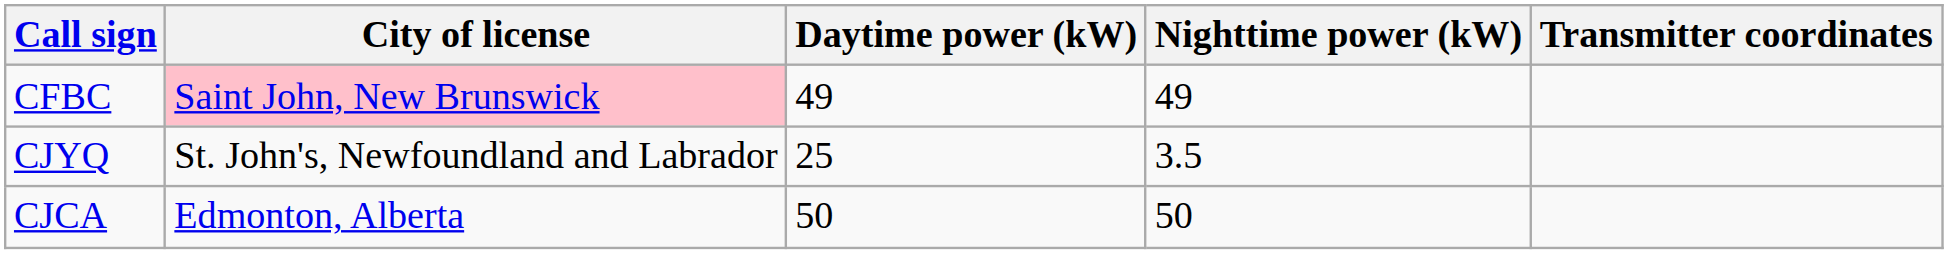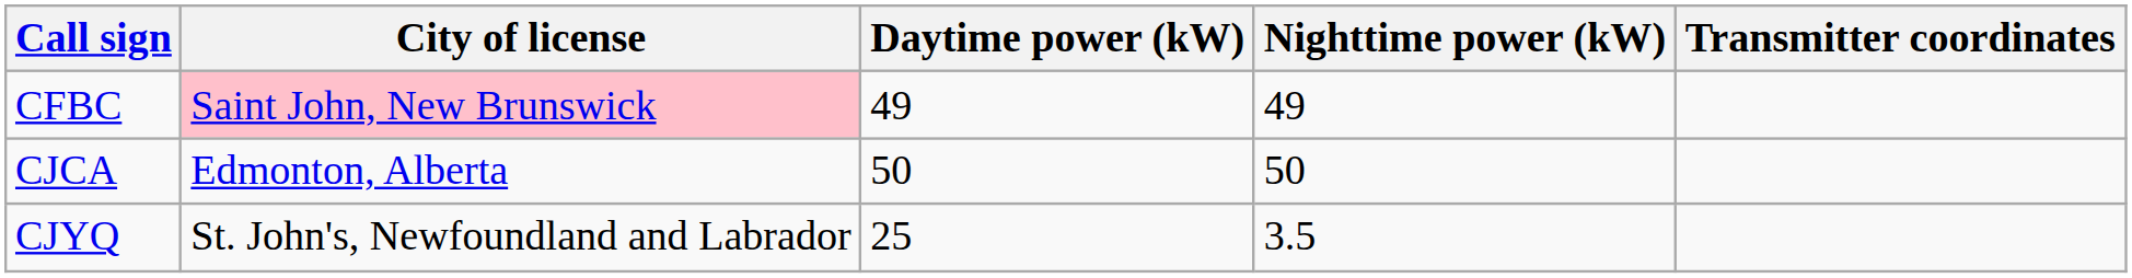rows swapped: CJCA <-> CJYQ
